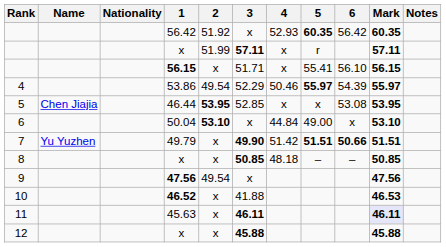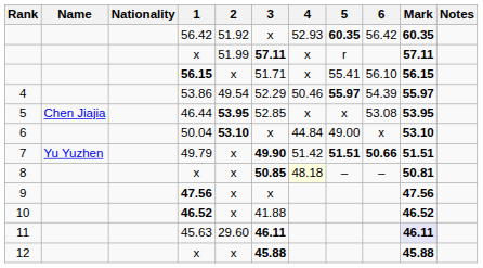8 | 4: no background -> lightyellow background
8 | Mark: 50.85 -> 50.81
9 | 2: 49.54 -> x
10 | Mark: 46.53 -> 46.52
11 | 2: x -> 29.60
